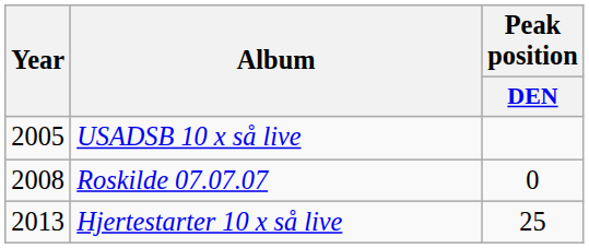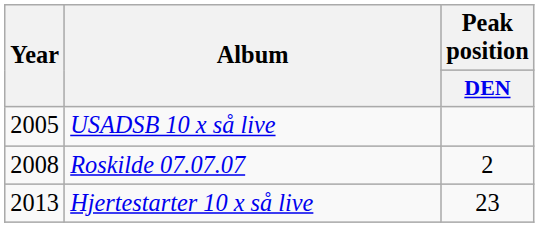Roskilde 07.07.07 | Peak position / DEN: 0 -> 2
Hjertestarter 10 x så live | Peak position / DEN: 25 -> 23
